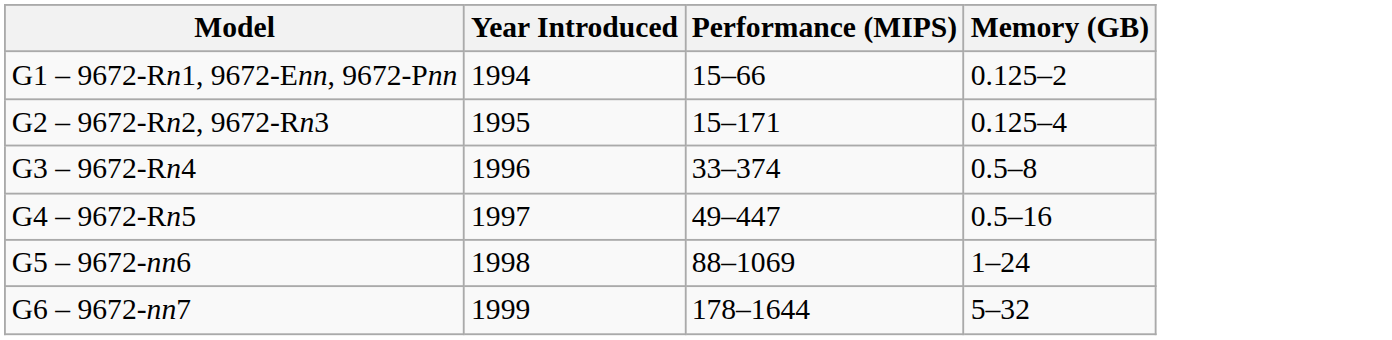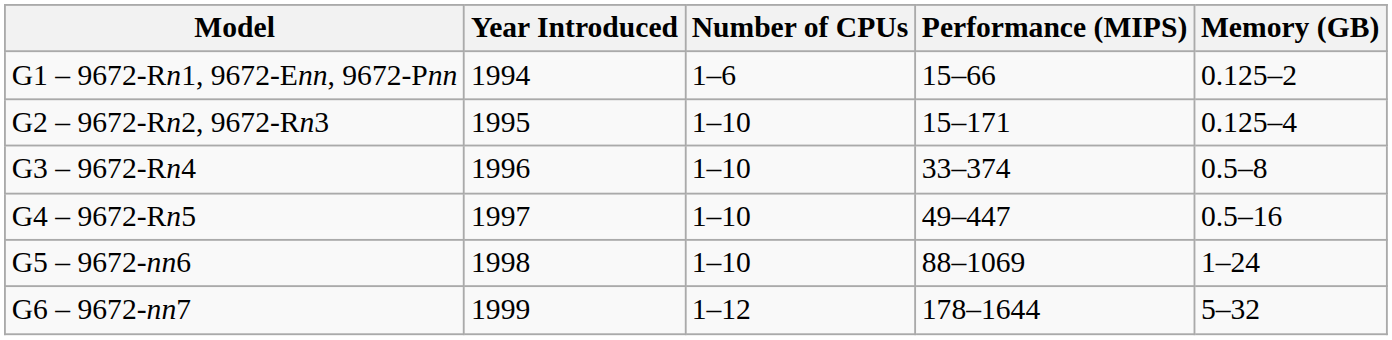+ column: Number of CPUs | 1–6 | 1–10 | 1–10 | 1–10 | 1–10 | 1–12
